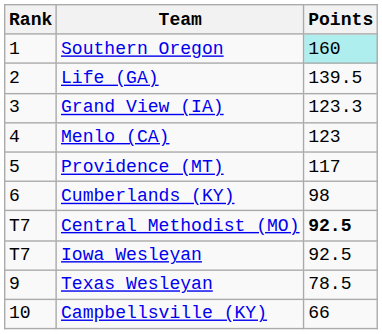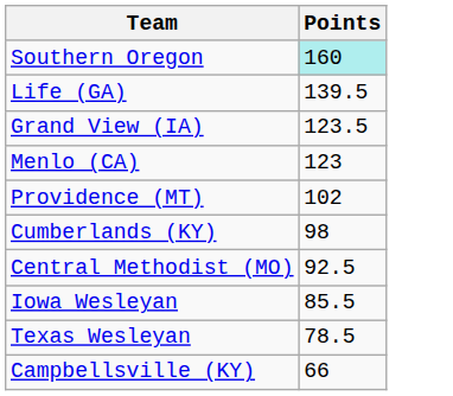- column: Rank | 1 | 2 | 3 | 4 | 5 | 6 | T7 | T7 | 9 | 10
Grand View (IA) | Points: 123.3 -> 123.5
Providence (MT) | Points: 117 -> 102
Central Methodist (MO) | Points: bold -> normal
Iowa Wesleyan | Points: 92.5 -> 85.5
